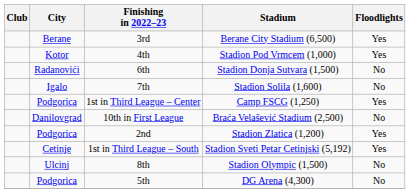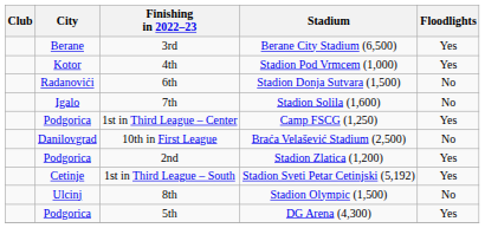5th | Floodlights: No -> Yes
